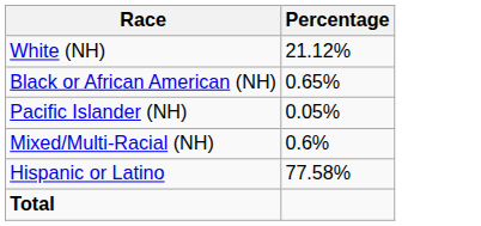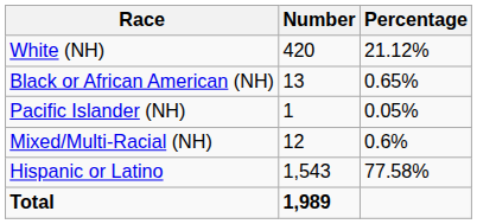+ column: Number | 420 | 13 | 1 | 12 | 1,543 | 1,989
